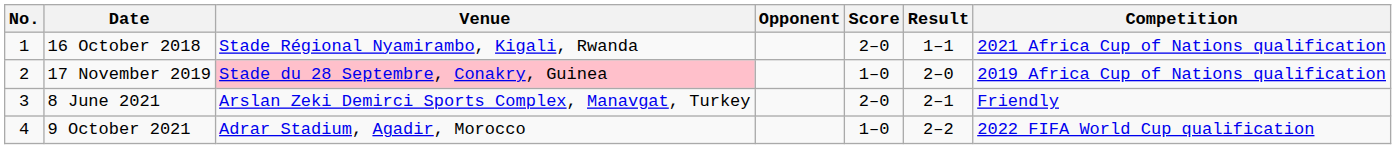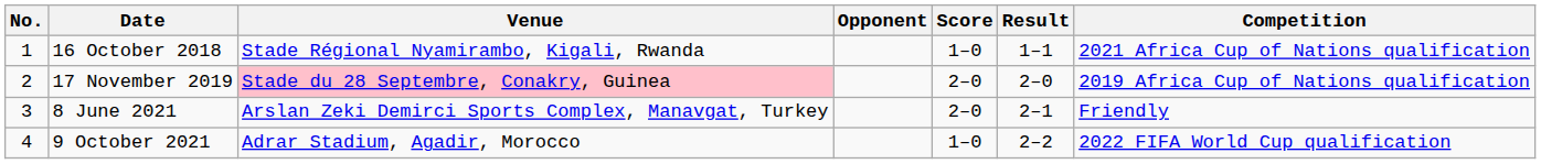16 October 2018 | Score: 2–0 -> 1–0
17 November 2019 | Score: 1–0 -> 2–0
